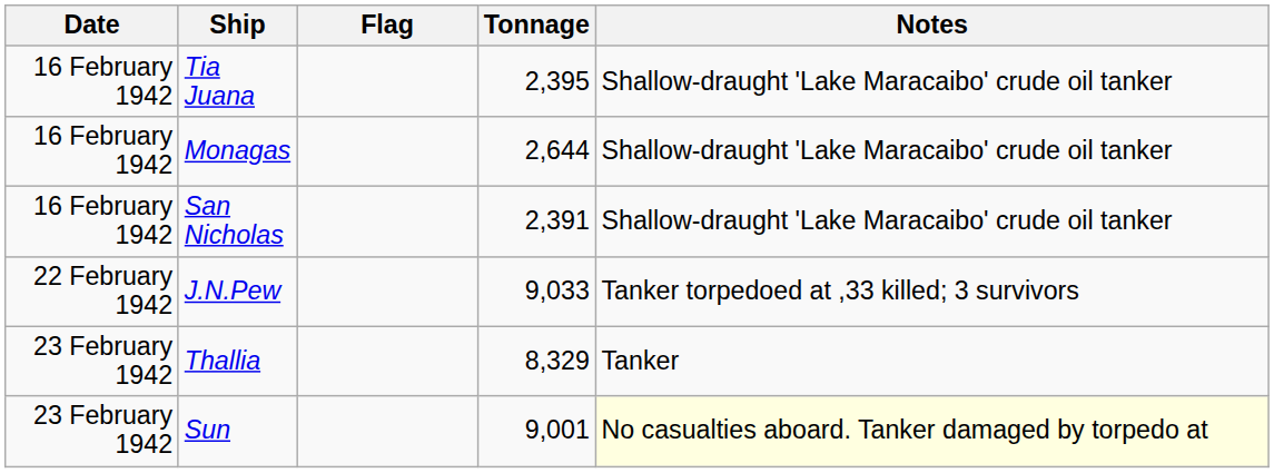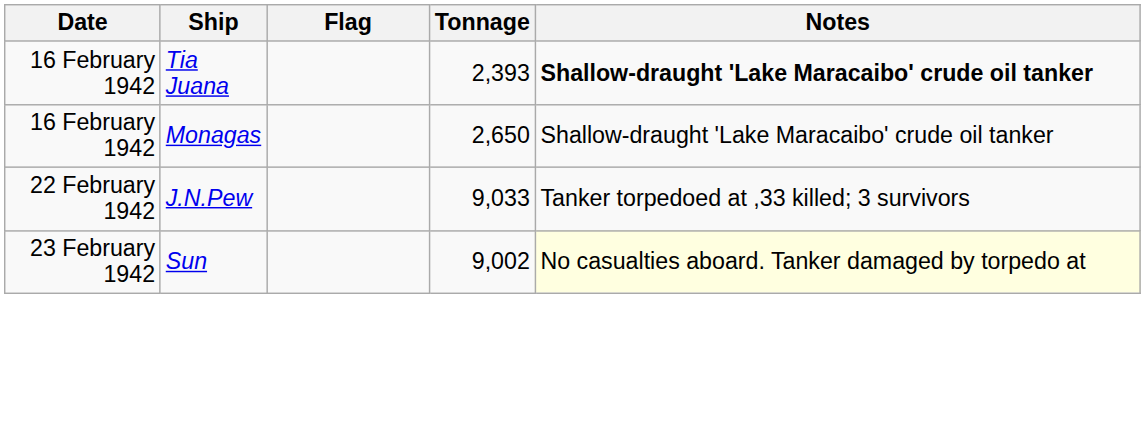Tia Juana | Tonnage: 2,395 -> 2,393
Tia Juana | Notes: normal -> bold
Monagas | Tonnage: 2,644 -> 2,650
- row: 16 February 1942 | San Nicholas | 2,391 | Shallow-draught 'Lake Maracaibo' crude oil tanker
- row: 23 February 1942 | Thallia | 8,329 | Tanker
Sun | Tonnage: 9,001 -> 9,002
